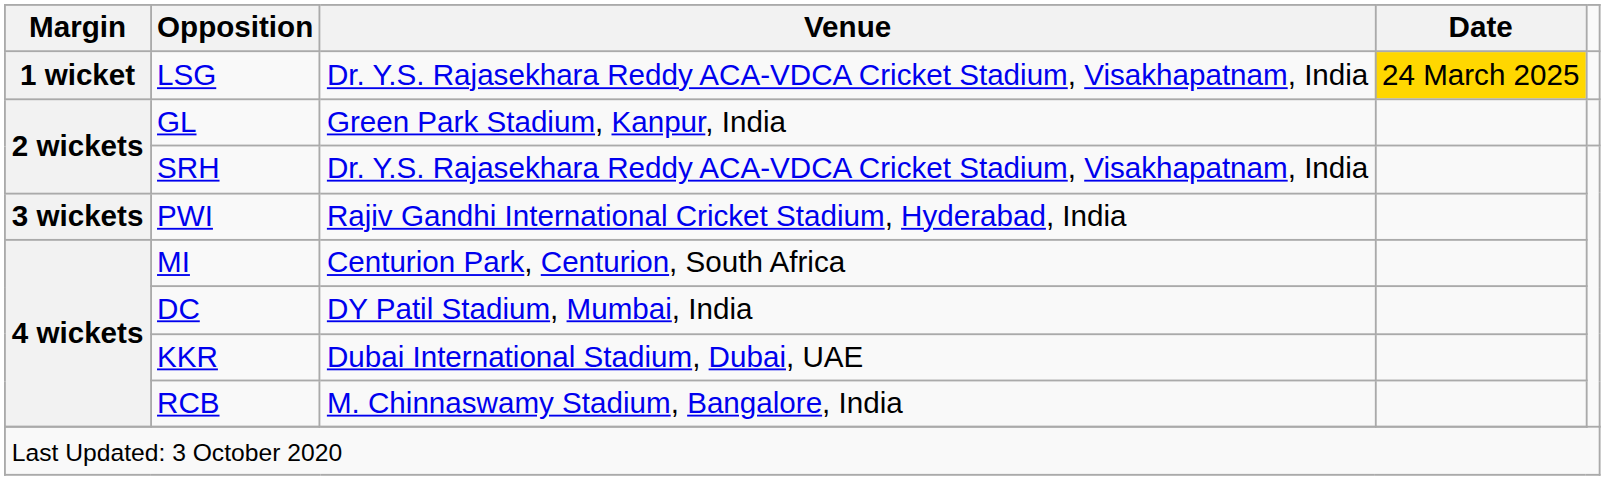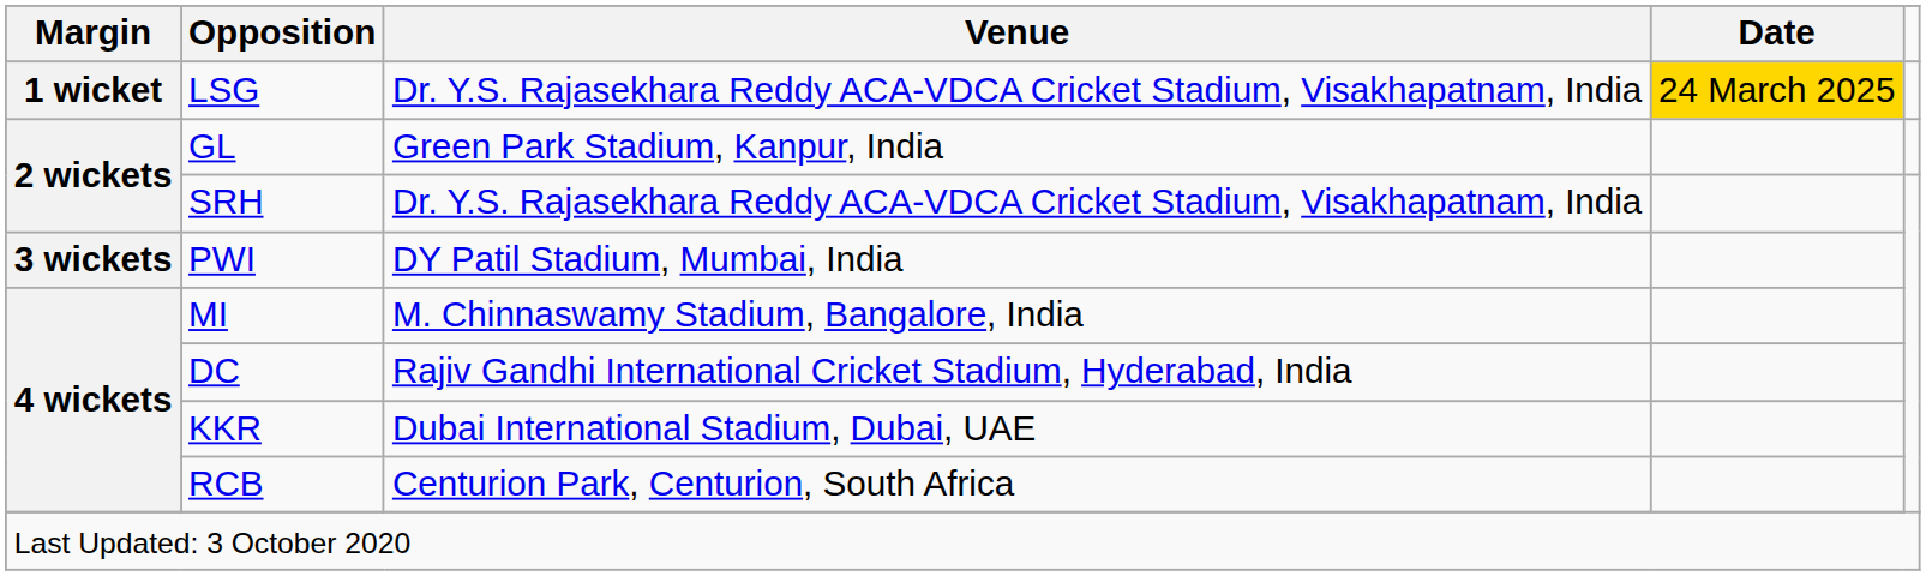PWI | Venue: Rajiv Gandhi International Cricket Stadium, Hyderabad, India -> DY Patil Stadium, Mumbai, India
MI | Venue: Centurion Park, Centurion, South Africa -> M. Chinnaswamy Stadium, Bangalore, India
DC | Venue: DY Patil Stadium, Mumbai, India -> Rajiv Gandhi International Cricket Stadium, Hyderabad, India
RCB | Venue: M. Chinnaswamy Stadium, Bangalore, India -> Centurion Park, Centurion, South Africa
